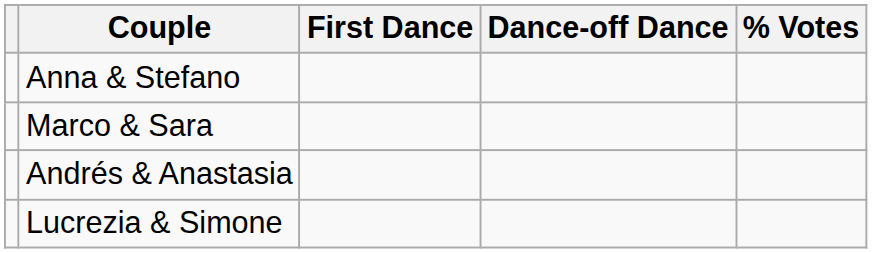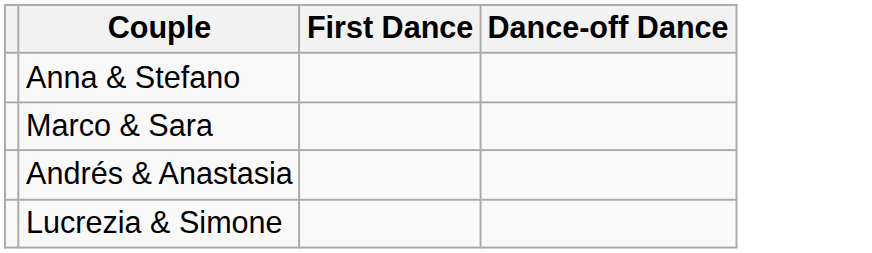- column: % Votes
